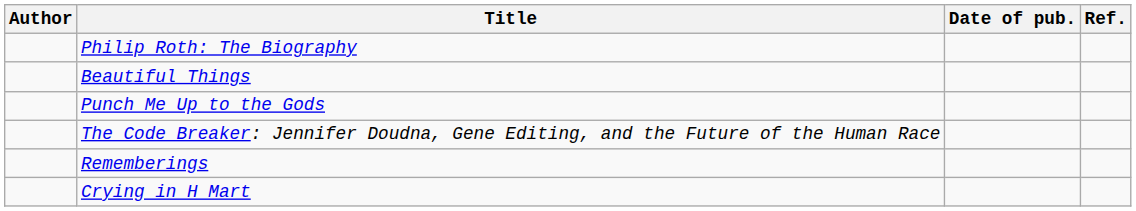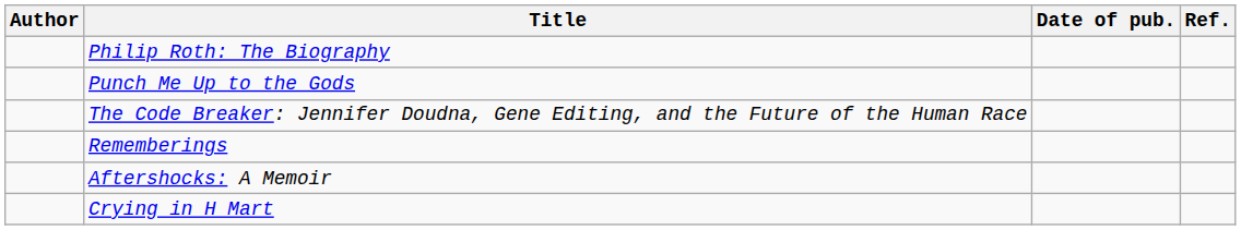- row: Beautiful Things
+ row: Aftershocks: A Memoir
